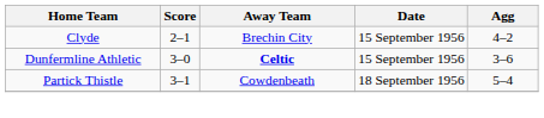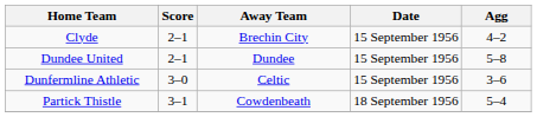+ row: Dundee United | 2–1 | Dundee | 15 September 1956 | 5–8
Dunfermline Athletic | Away Team: bold -> normal
